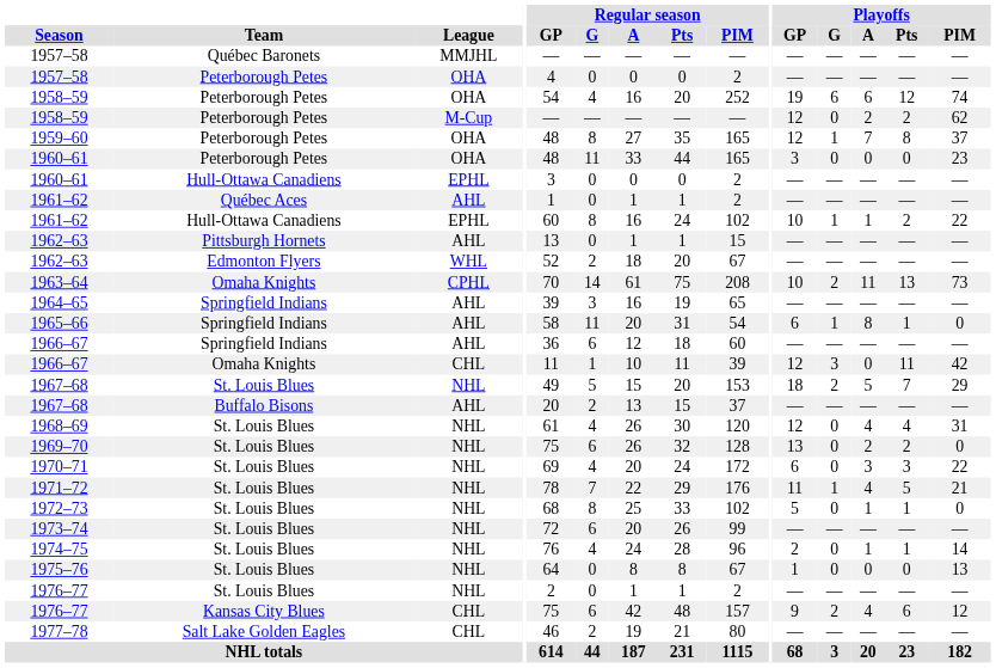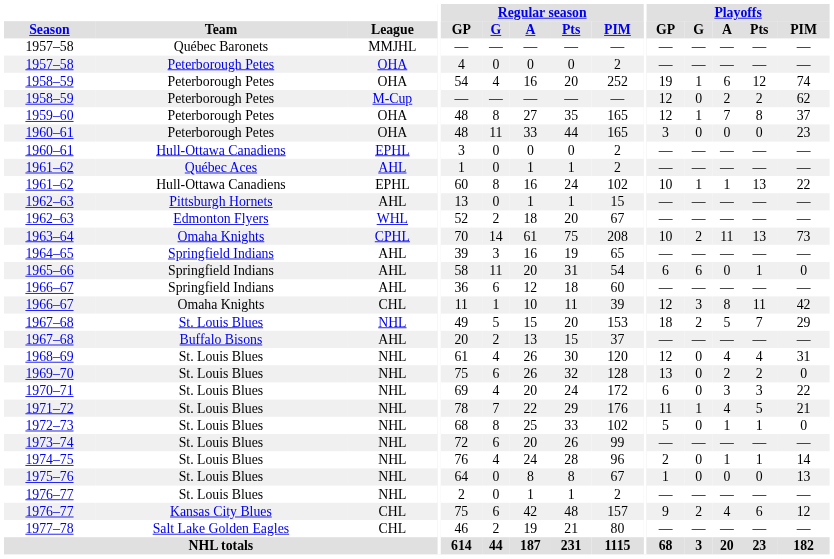1958–59 / OHA | Playoffs / G: 6 -> 1
1961–62 / EPHL | Playoffs / Pts: 2 -> 13
1965–66 | Playoffs / G: 1 -> 6
1965–66 | Playoffs / A: 8 -> 0
1966–67 / CHL | Playoffs / A: 0 -> 8
